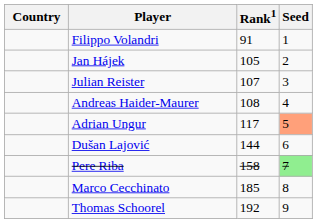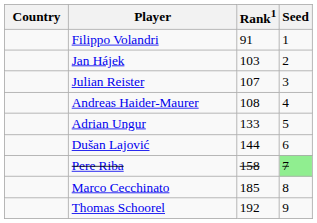Jan Hájek | Rank1: 105 -> 103
Adrian Ungur | Rank1: 117 -> 133
Adrian Ungur | Seed: lightsalmon background -> no background
